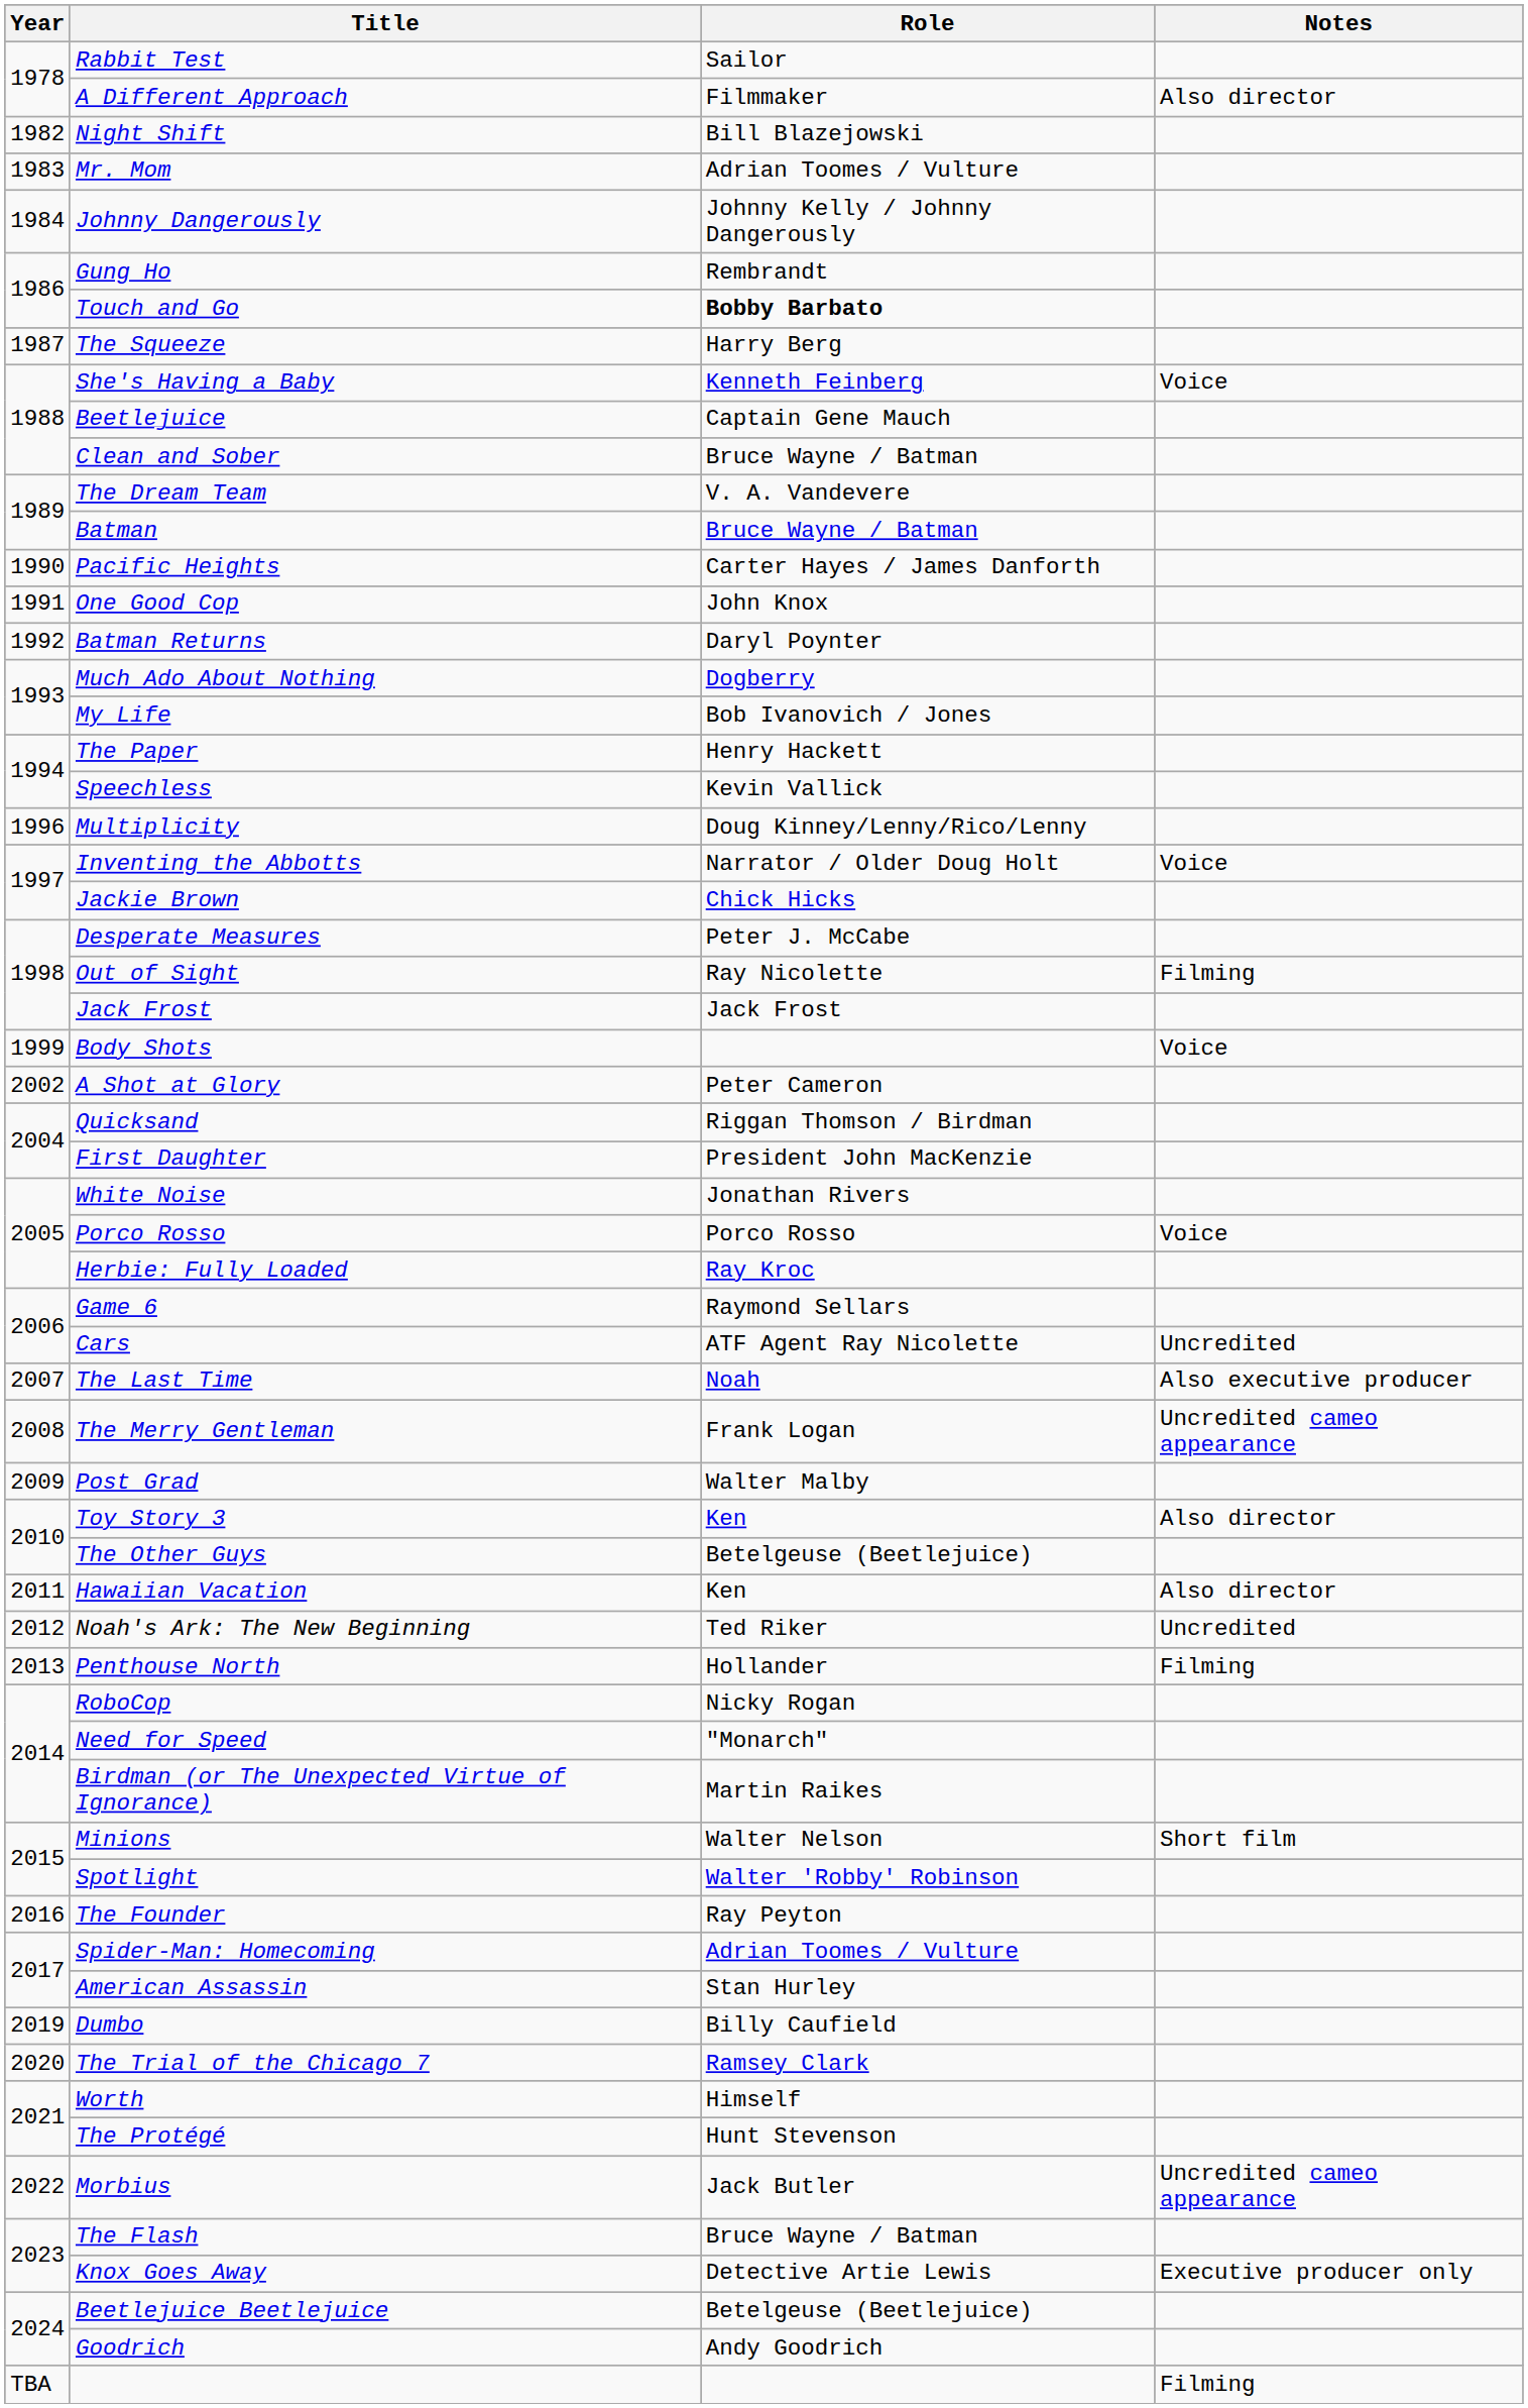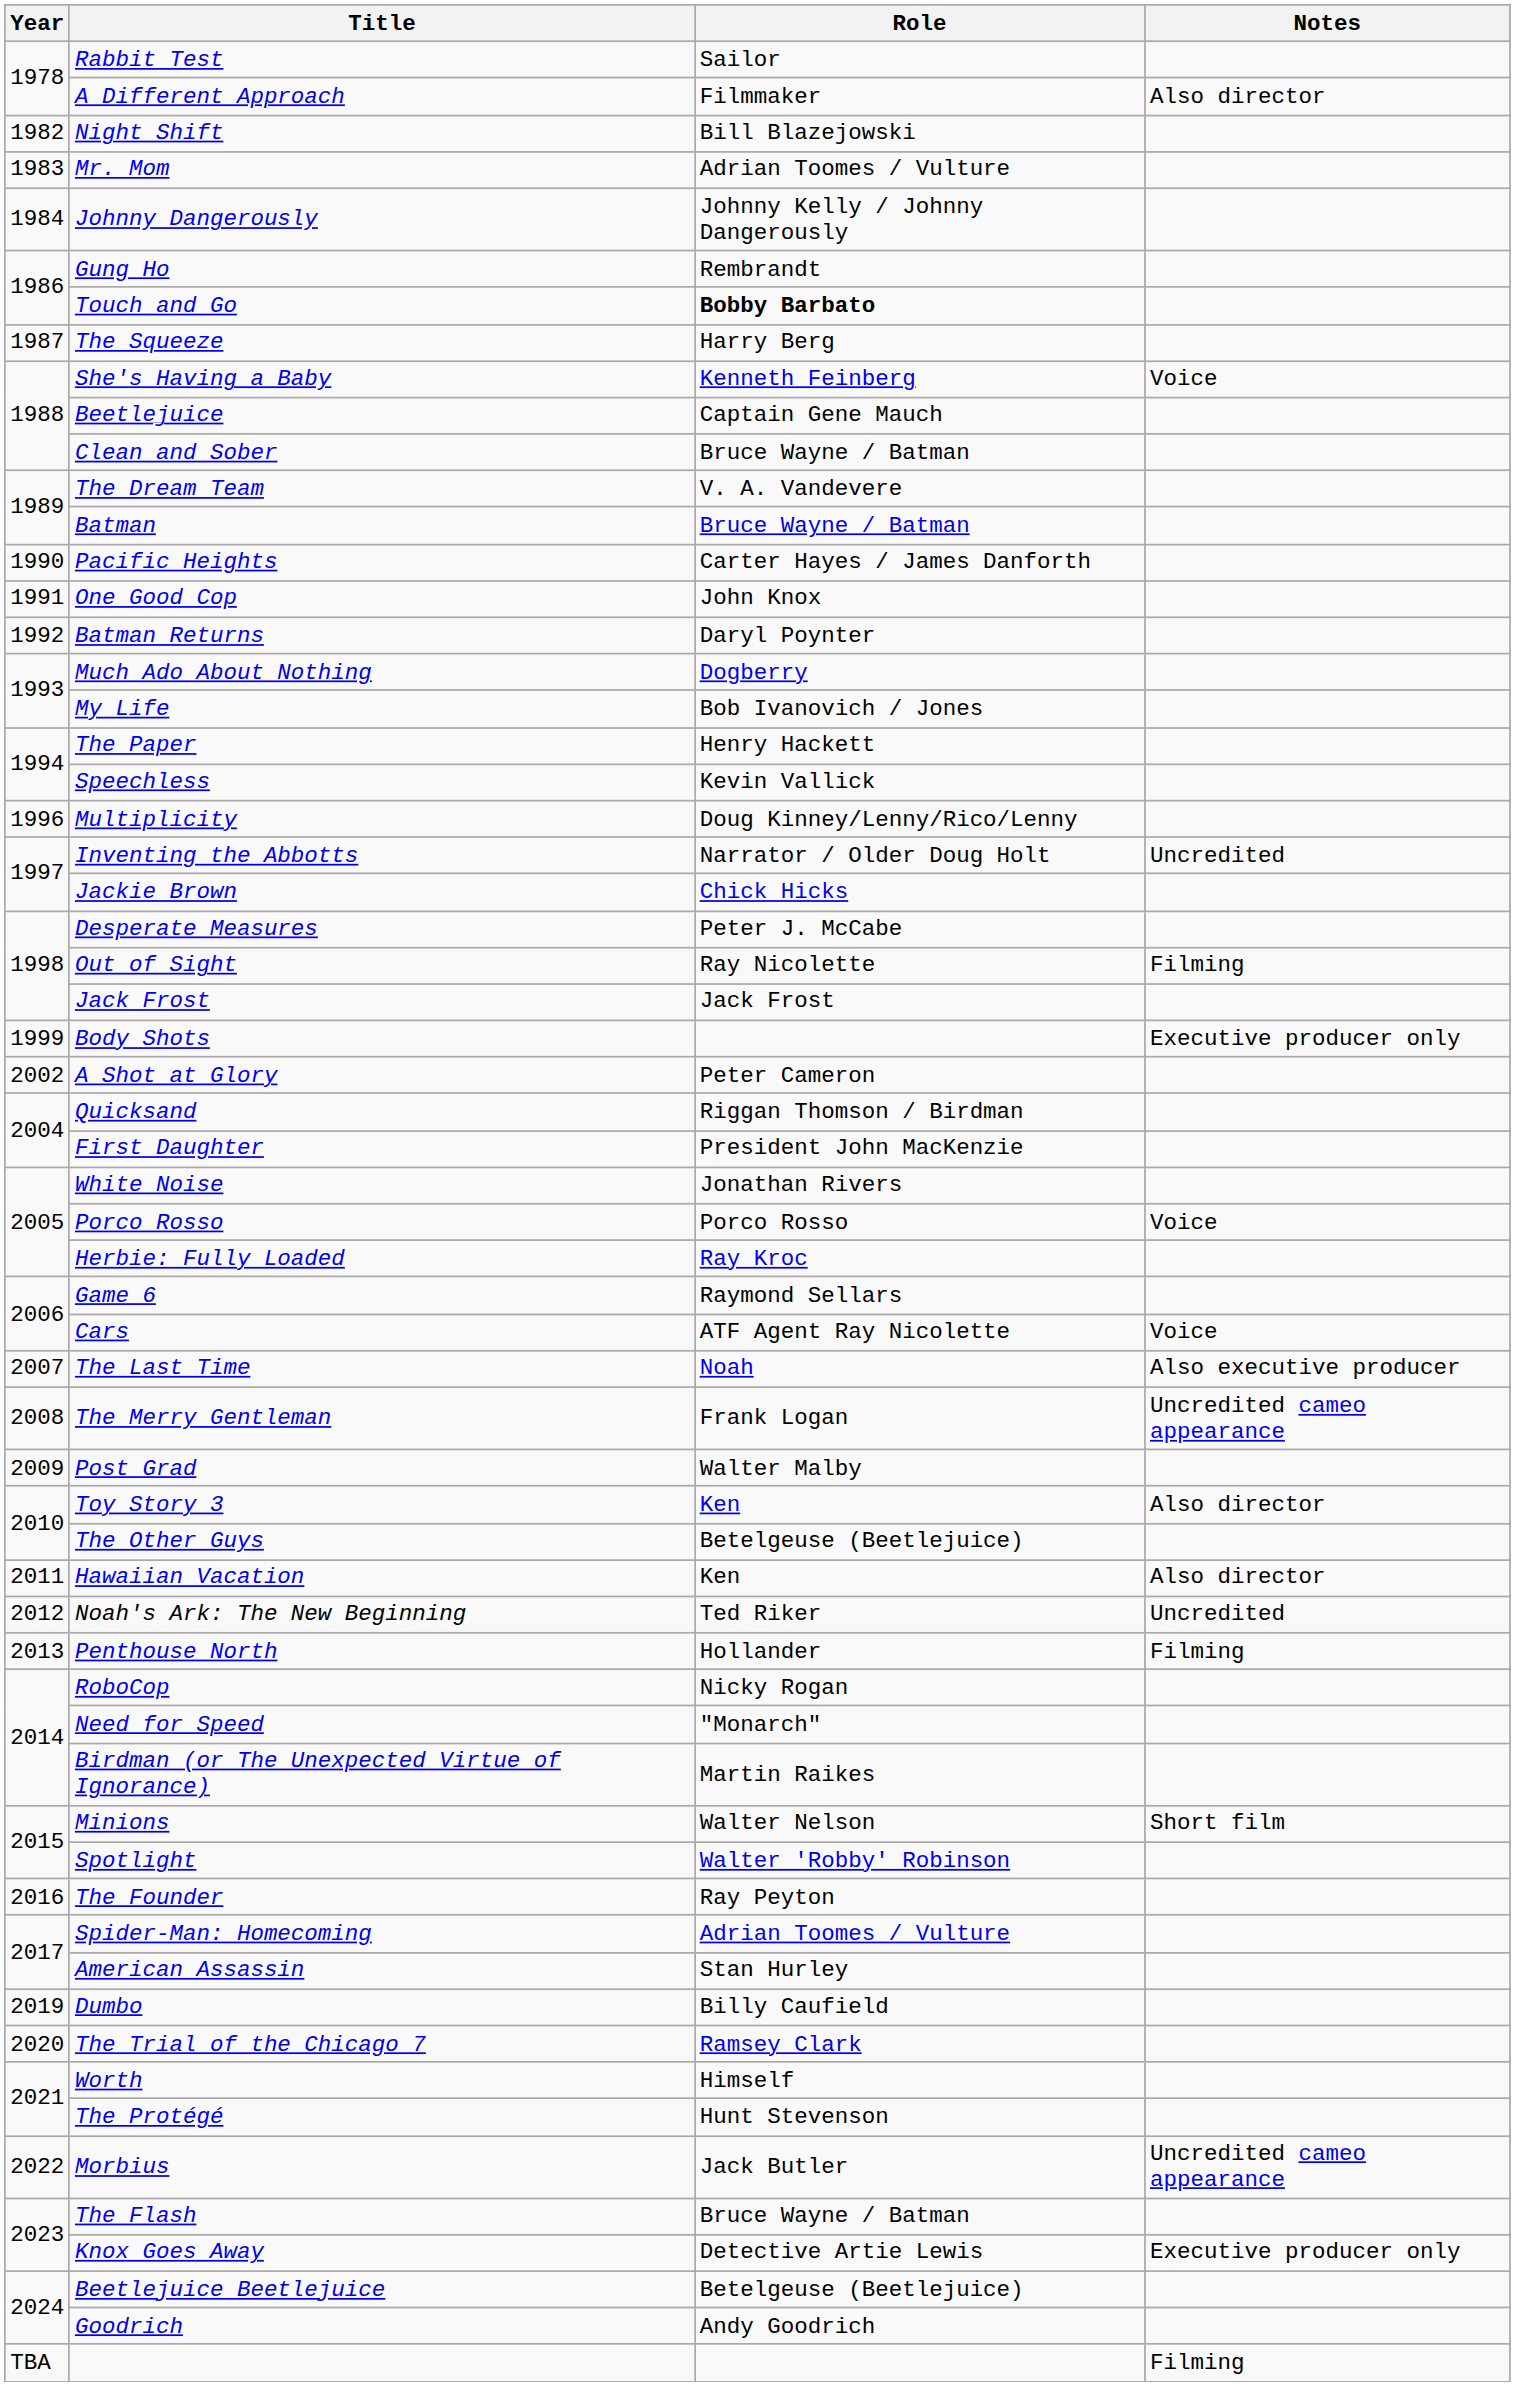Inventing the Abbotts | Notes: Voice -> Uncredited
Body Shots | Notes: Voice -> Executive producer only
Cars | Notes: Uncredited -> Voice
